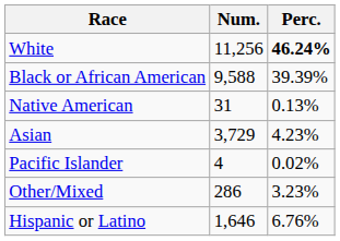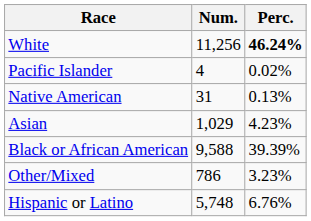rows swapped: Black or African American <-> Pacific Islander
Asian | Num.: 3,729 -> 1,029
Other/Mixed | Num.: 286 -> 786
Hispanic or Latino | Num.: 1,646 -> 5,748
